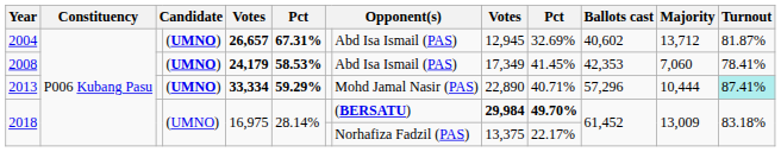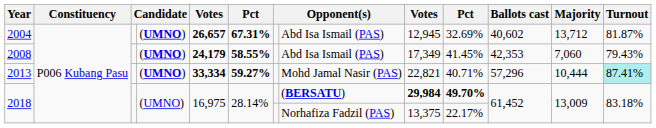2008 | column 6: 58.53% -> 58.55%
2008 | Turnout: 78.41% -> 79.43%
2013 | column 6: 59.29% -> 59.27%
2013 | column 9: 22,890 -> 22,821
